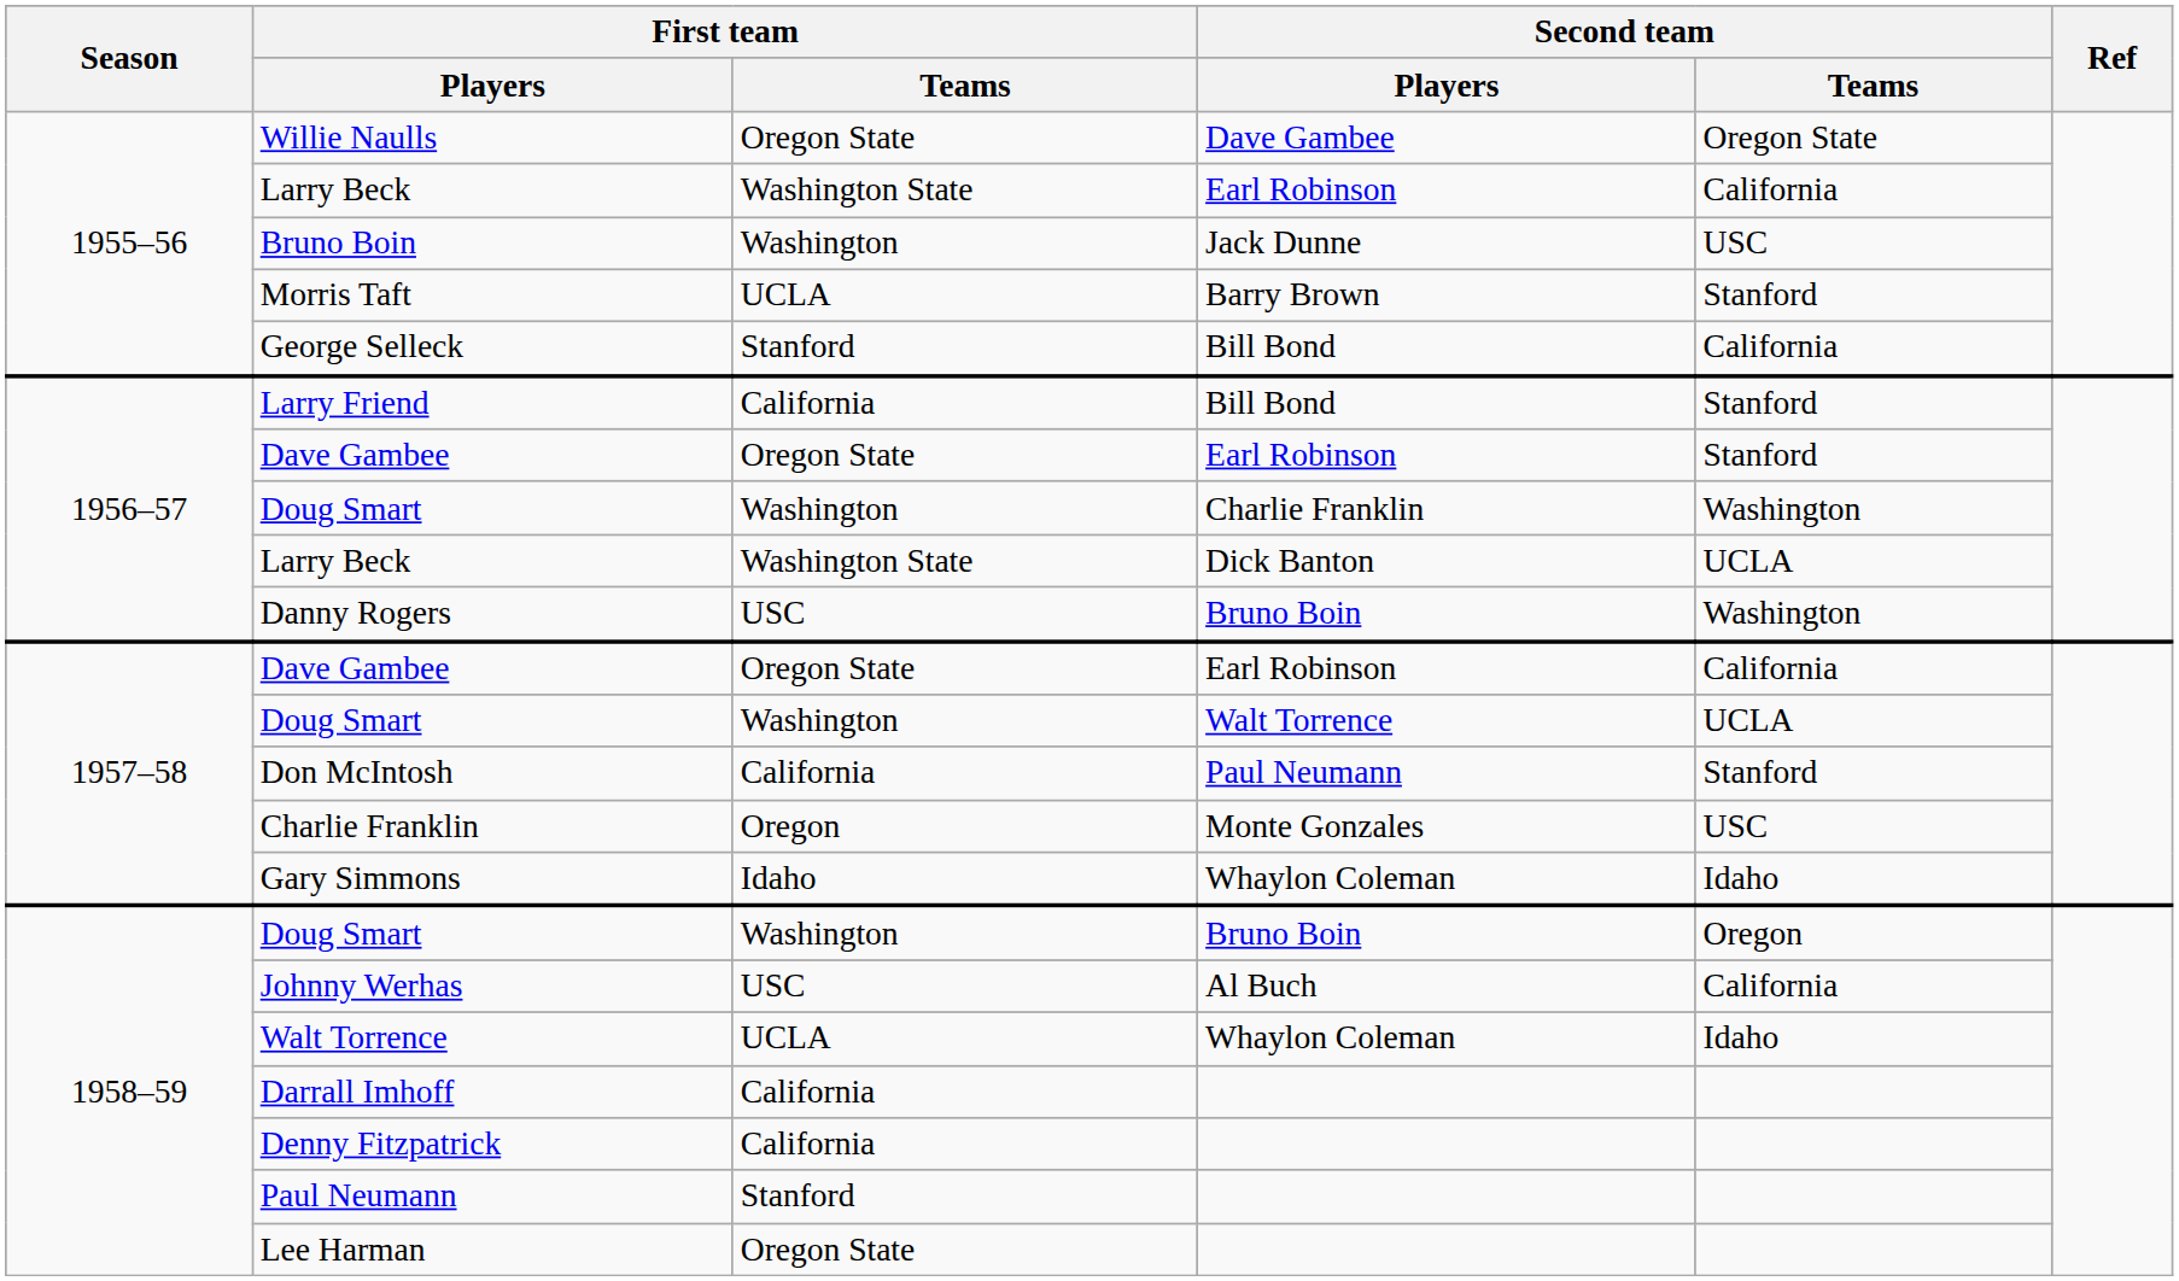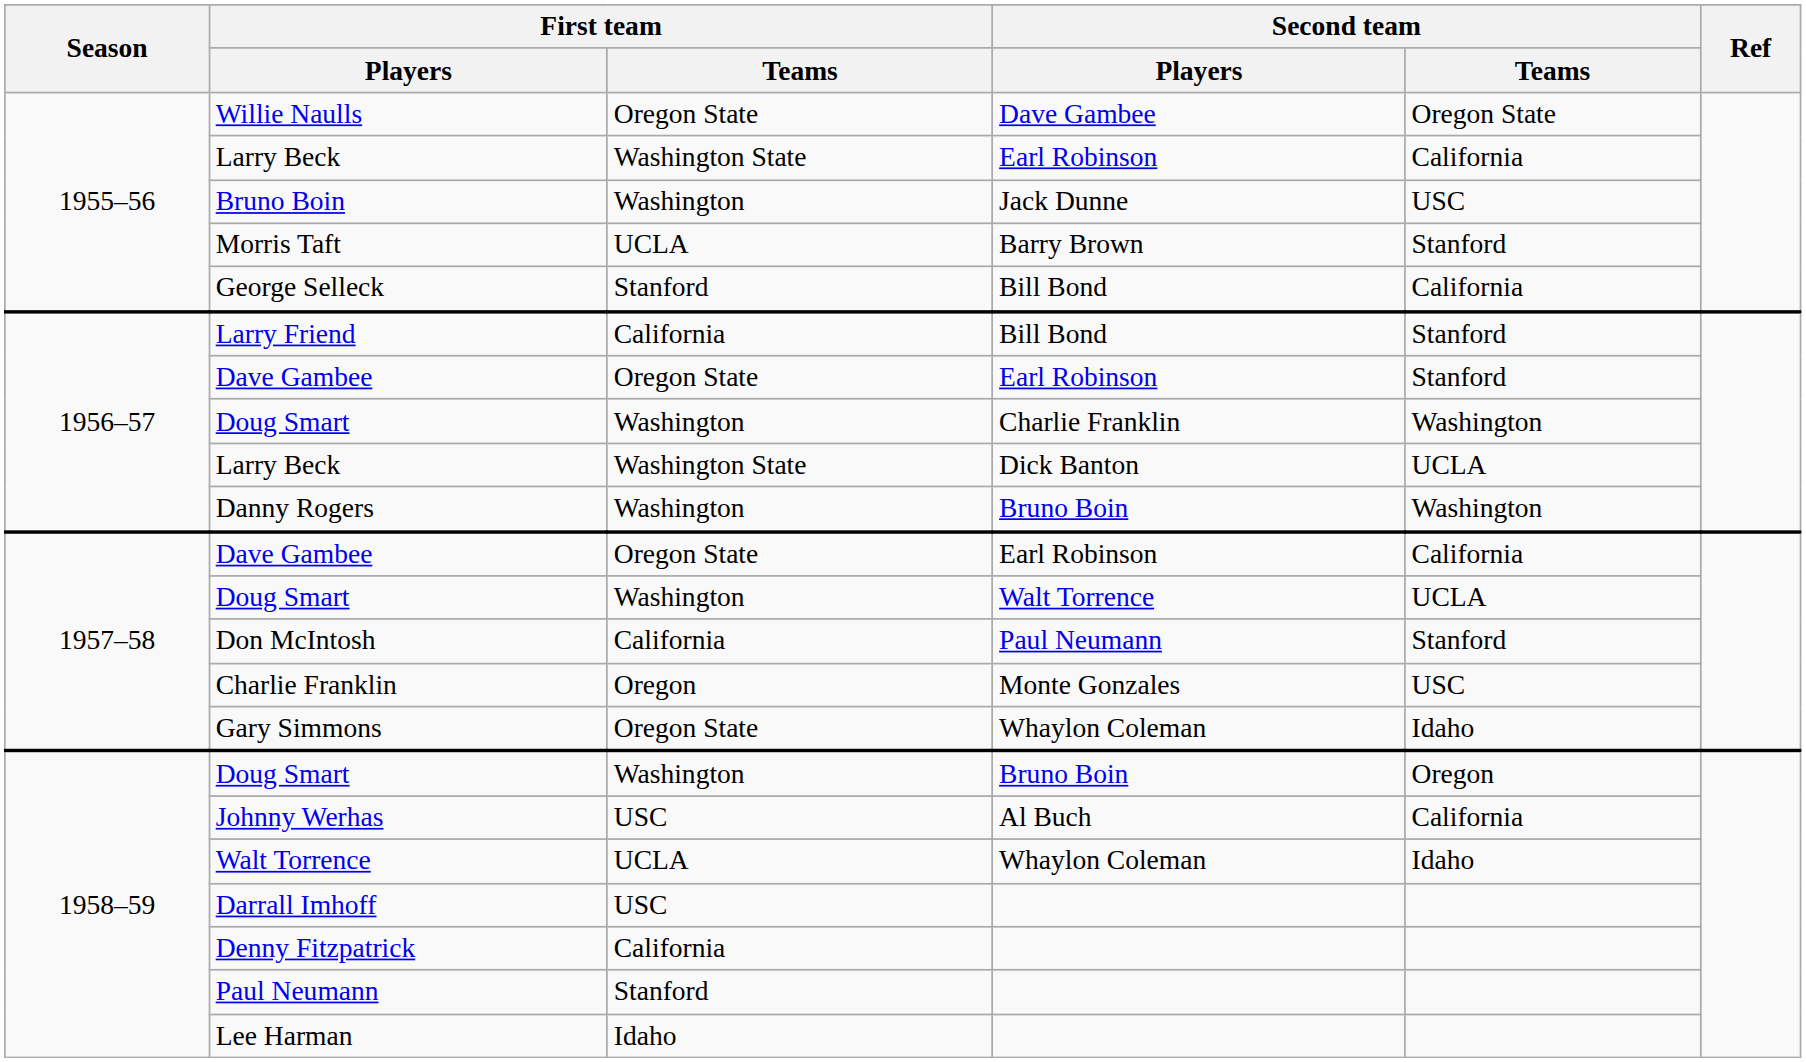Danny Rogers | First team / Teams: USC -> Washington
Gary Simmons | First team / Teams: Idaho -> Oregon State
Darrall Imhoff | First team / Teams: California -> USC
Lee Harman | First team / Teams: Oregon State -> Idaho
